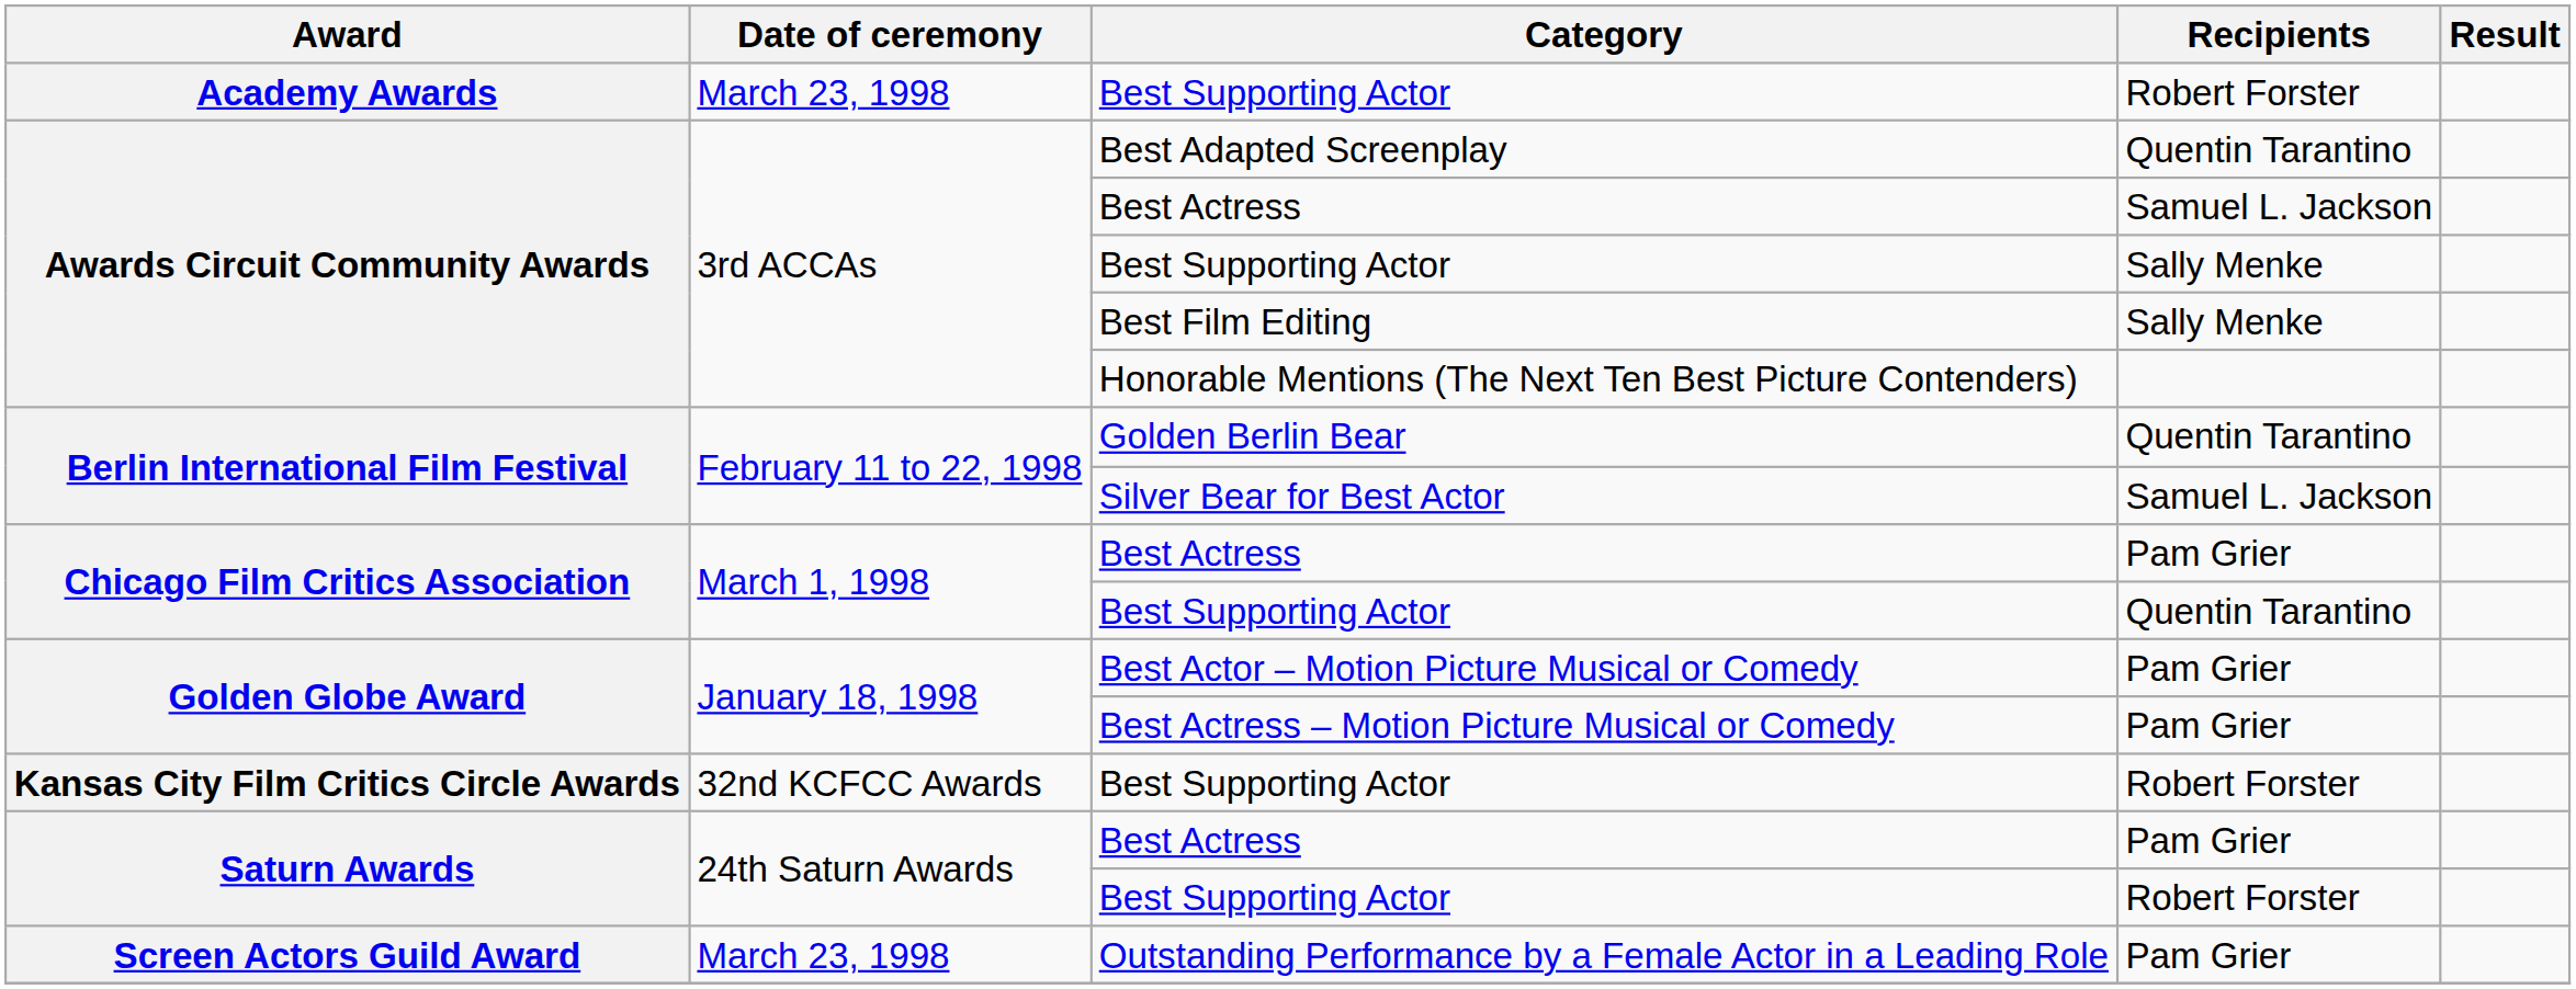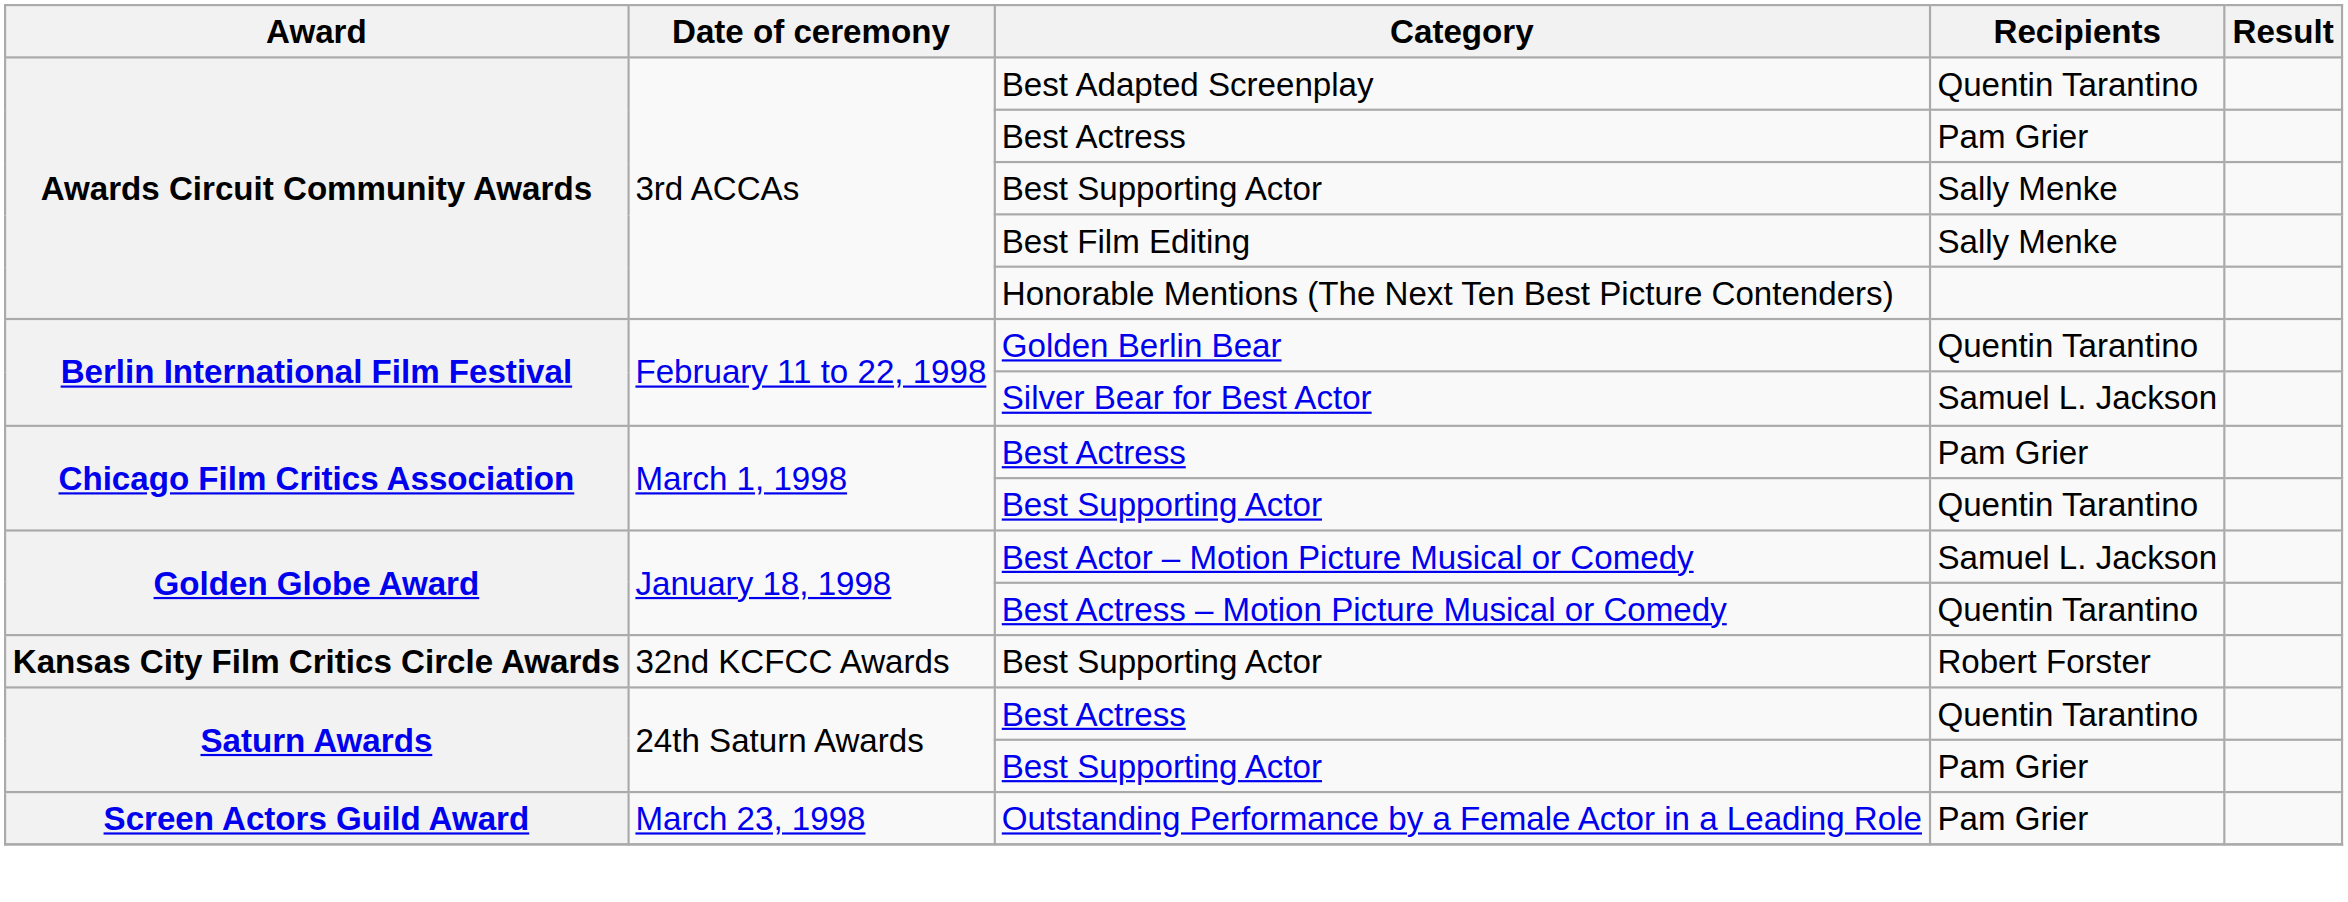- row: Academy Awards | March 23, 1998 | Best Supporting Actor | Robert Forster
Awards Circuit Community Awards / Best Actress | Recipients: Samuel L. Jackson -> Pam Grier
Best Actor – Motion Picture Musical or Comedy | Recipients: Pam Grier -> Samuel L. Jackson
Best Actress – Motion Picture Musical or Comedy | Recipients: Pam Grier -> Quentin Tarantino
Saturn Awards / Best Actress | Recipients: Pam Grier -> Quentin Tarantino
Saturn Awards / Best Supporting Actor | Recipients: Robert Forster -> Pam Grier
